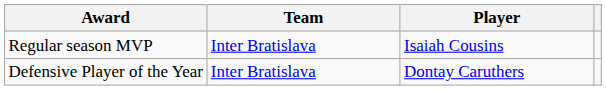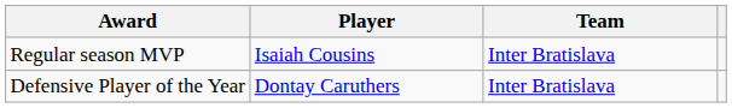columns swapped: Player <-> Team
